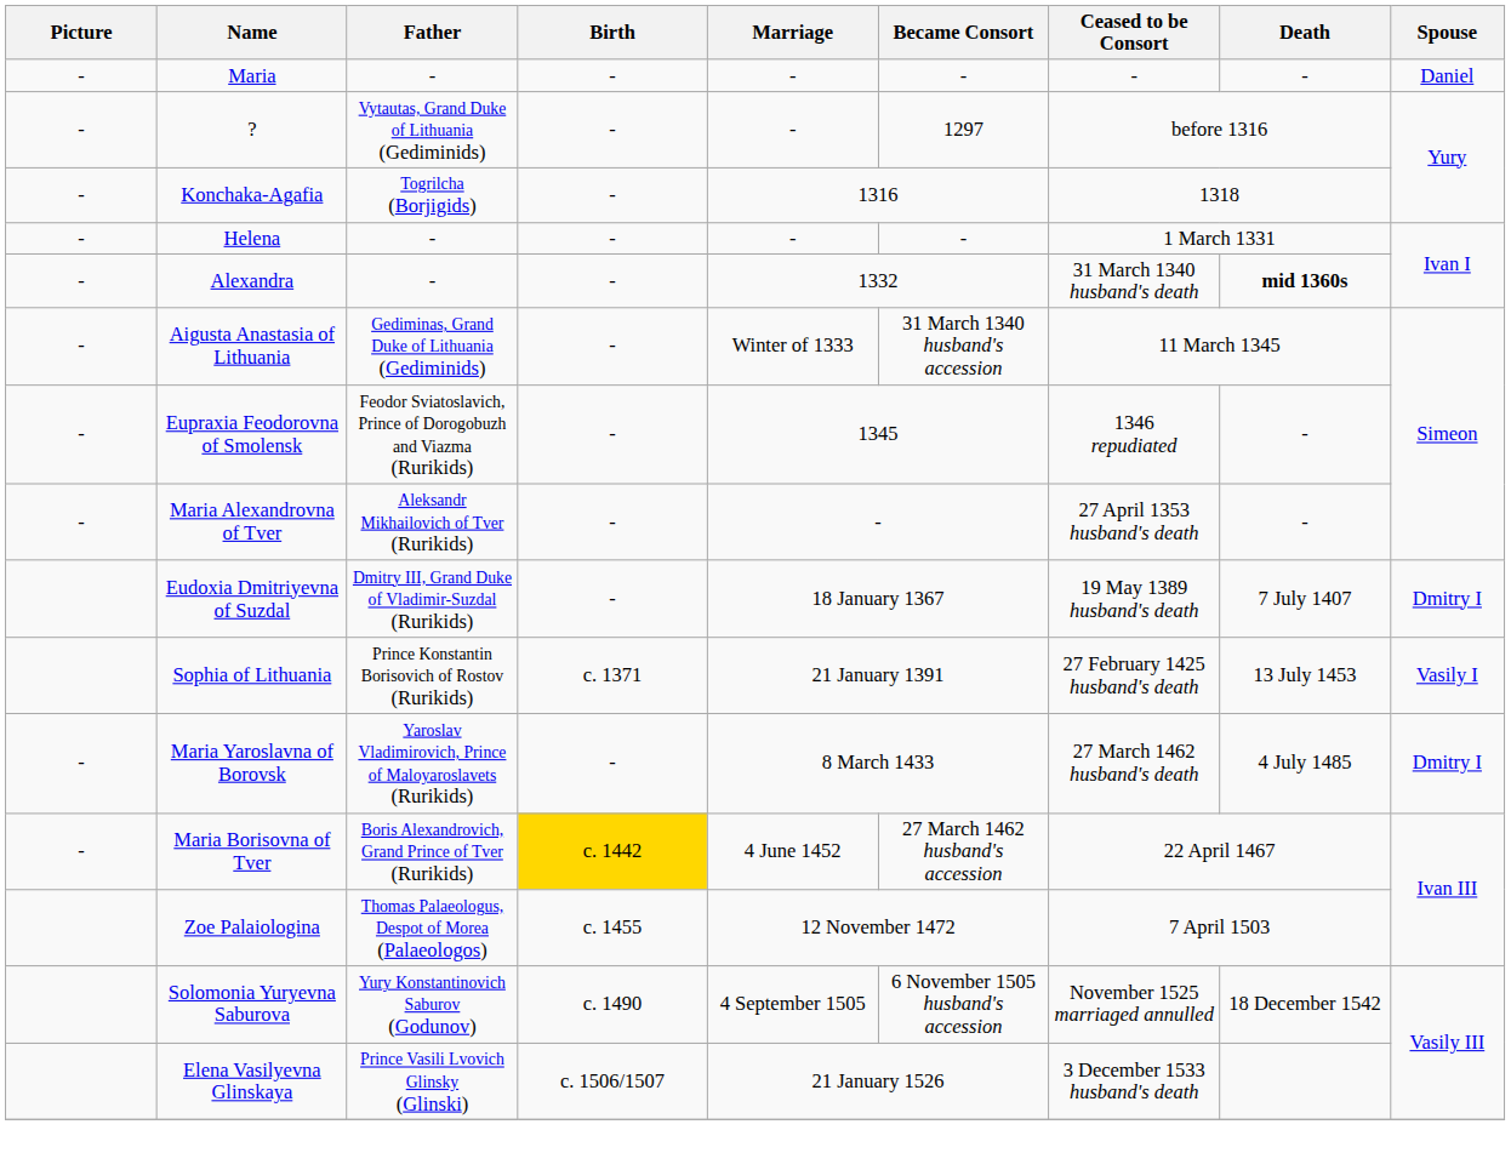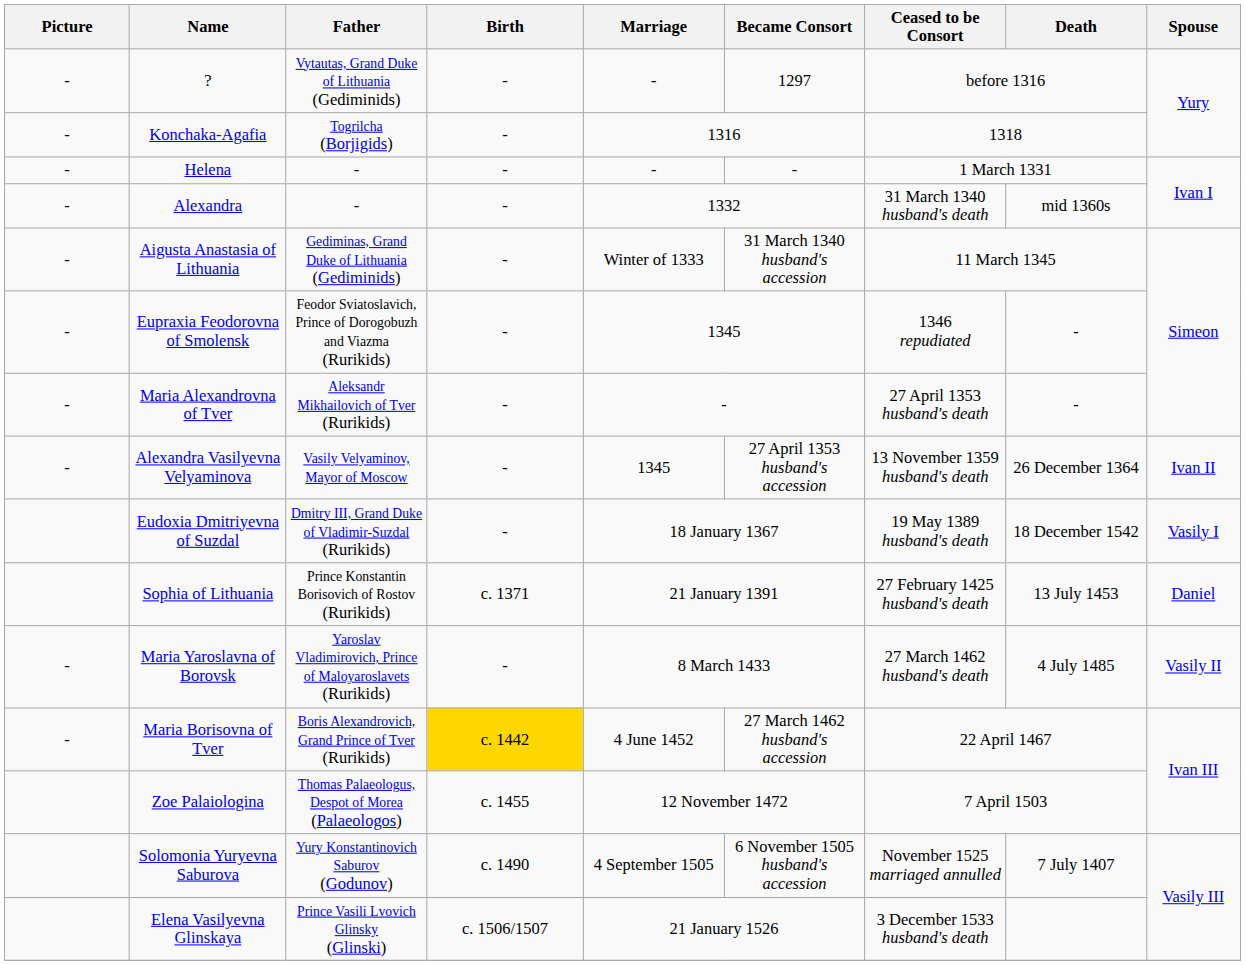- row: - | Maria | - | - | - | - | - | - | Daniel
Alexandra | Death: bold -> normal
+ row: - | Alexandra Vasilyevna Velyaminova | Vasily Velyaminov, Mayor of Moscow | - | 1345 | 27 April 1353 husband's accession | 13 November 1359 husband's death | 26 December 1364 | Ivan II
Eudoxia Dmitriyevna of Suzdal | Death: 7 July 1407 -> 18 December 1542
Eudoxia Dmitriyevna of Suzdal | Spouse: Dmitry I -> Vasily I
Sophia of Lithuania | Spouse: Vasily I -> Daniel
Maria Yaroslavna of Borovsk | Spouse: Dmitry I -> Vasily II
Solomonia Yuryevna Saburova | Death: 18 December 1542 -> 7 July 1407
